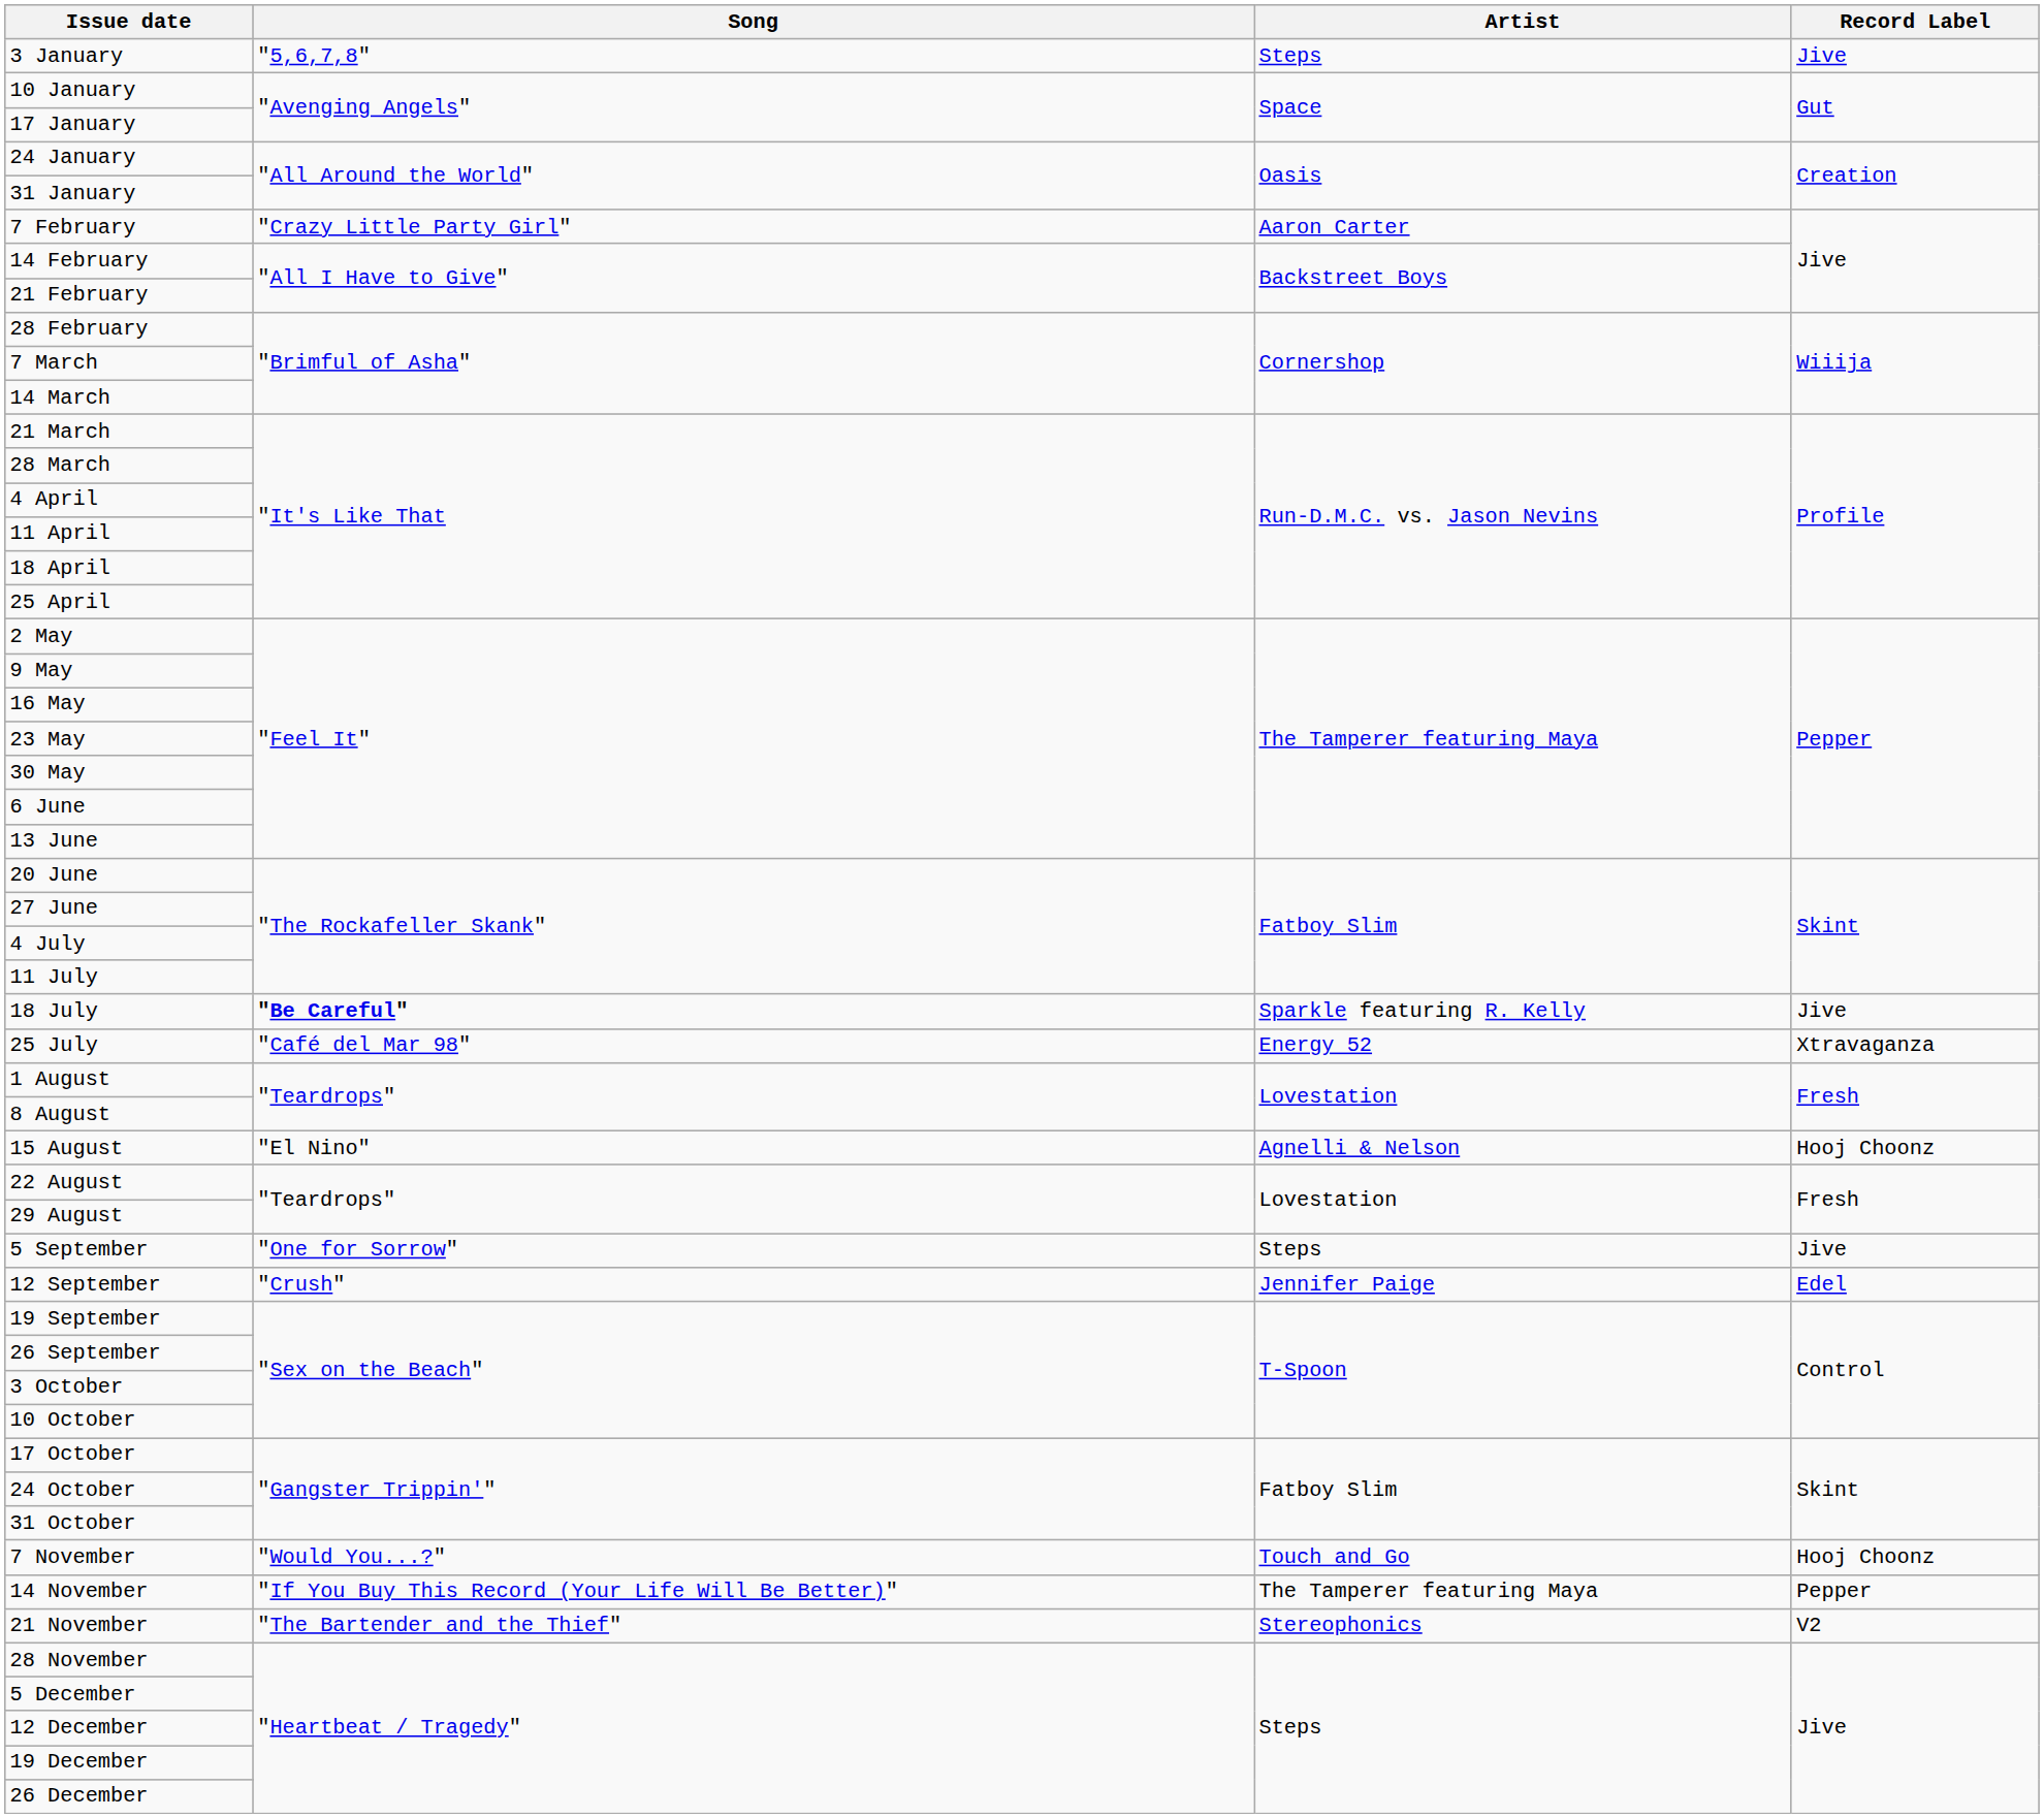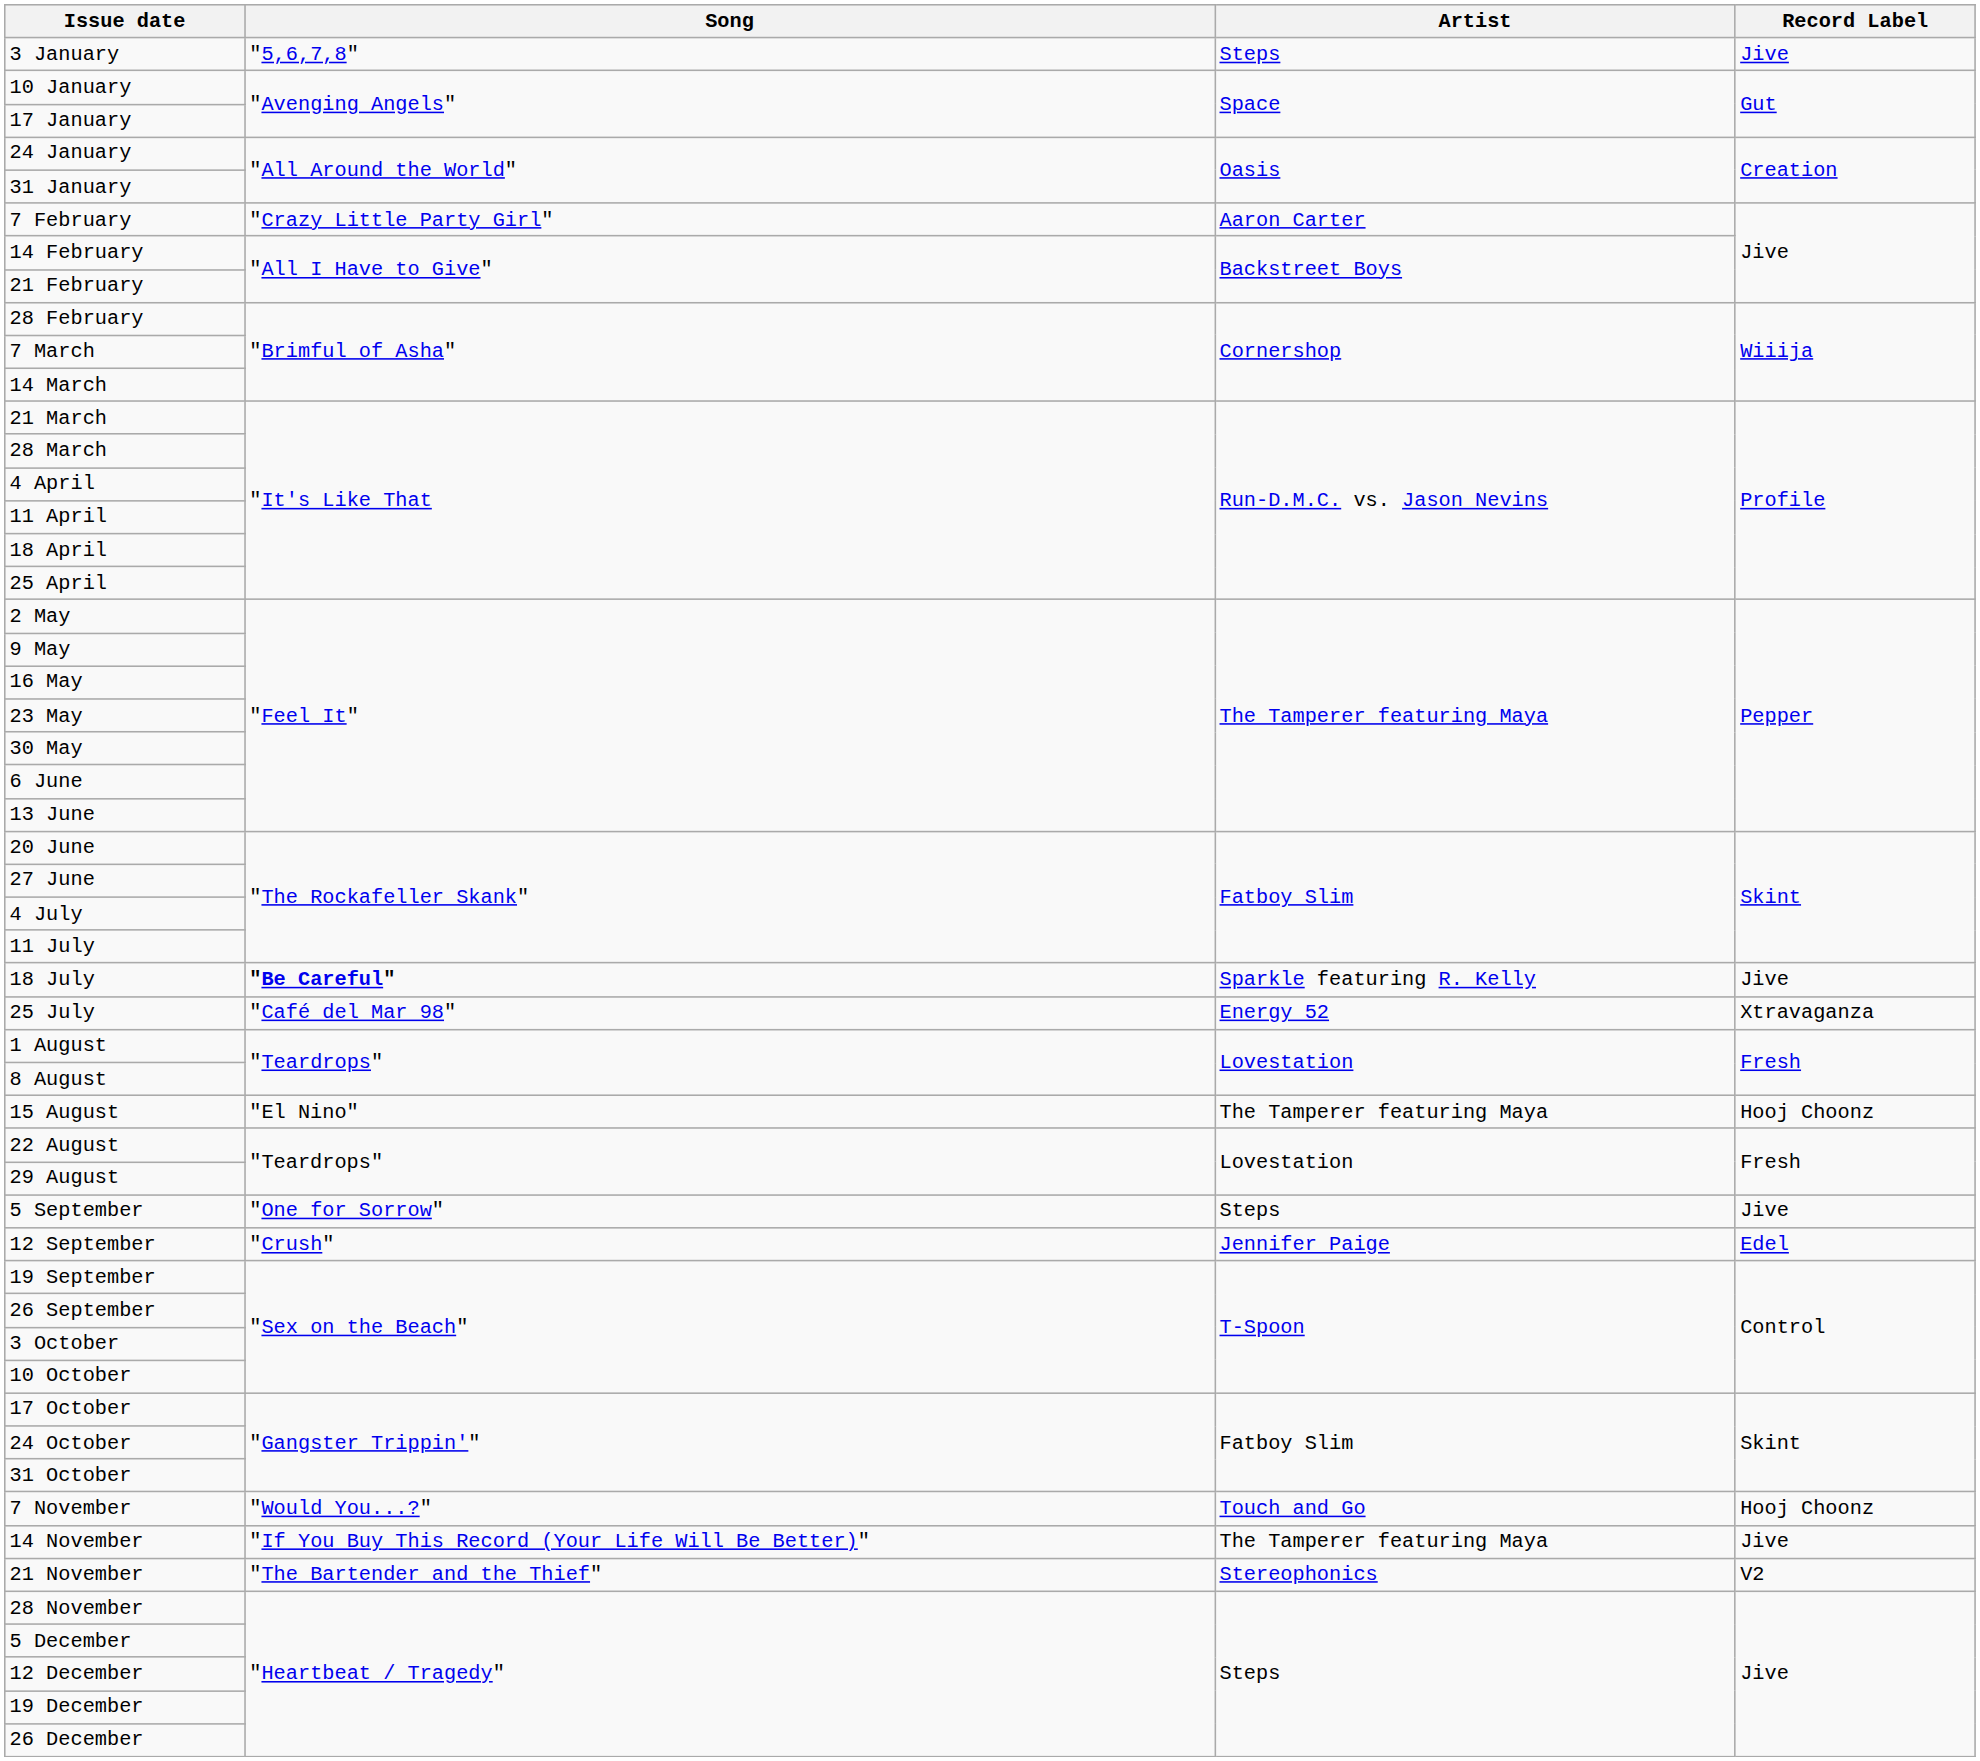15 August | Artist: Agnelli & Nelson -> The Tamperer featuring Maya
14 November | Record Label: Pepper -> Jive
